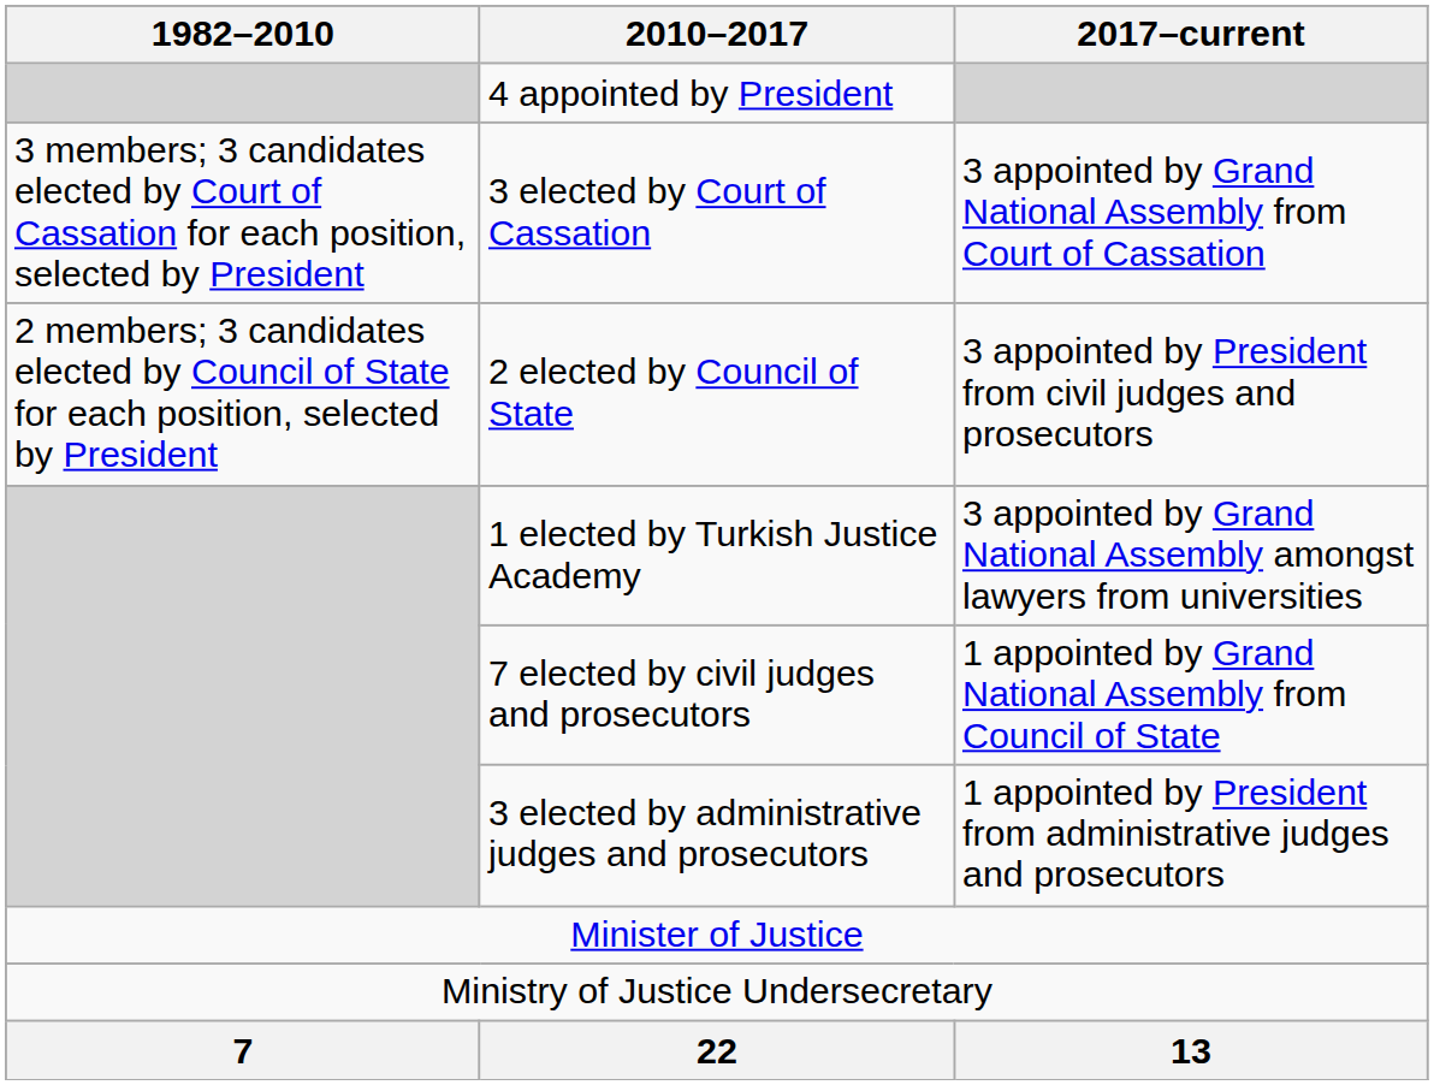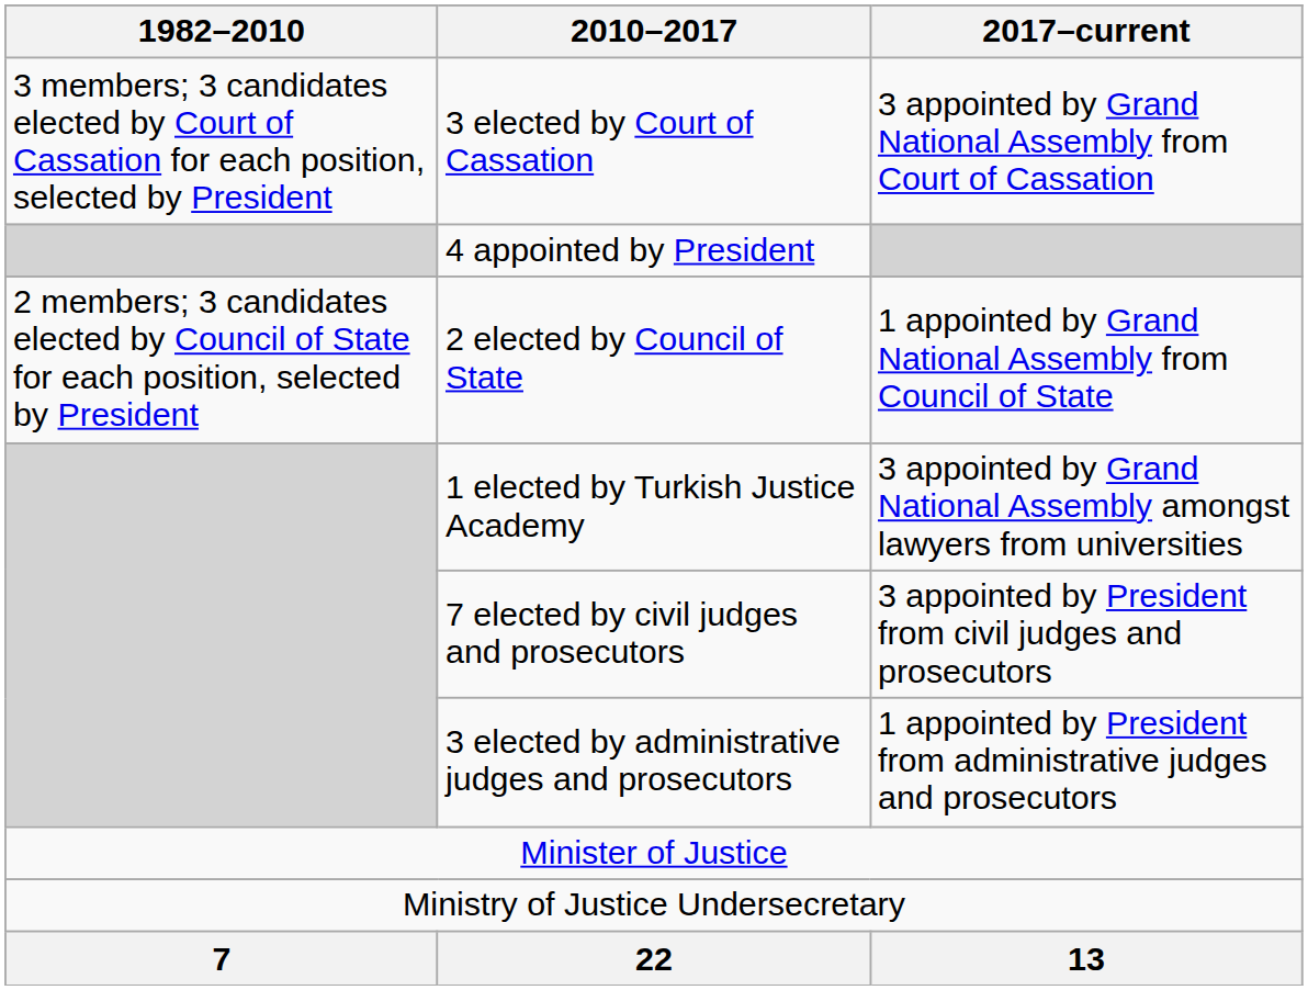rows swapped: 4 appointed by President <-> 3 elected by Court of Cassation
2 elected by Council of State | 2017–current: 3 appointed by President from civil judges and prosecutors -> 1 appointed by Grand National Assembly from Council of State
7 elected by civil judges and prosecutors | 2017–current: 1 appointed by Grand National Assembly from Council of State -> 3 appointed by President from civil judges and prosecutors
